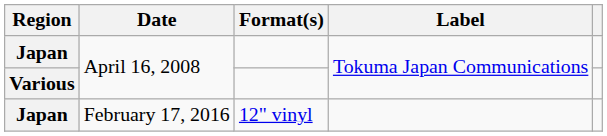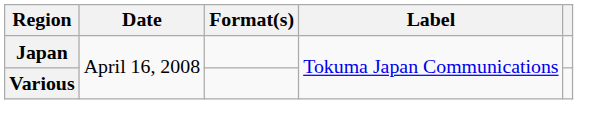- row: Japan | February 17, 2016 | 12" vinyl
